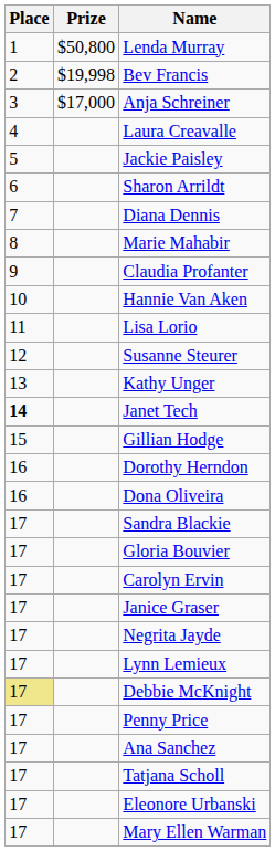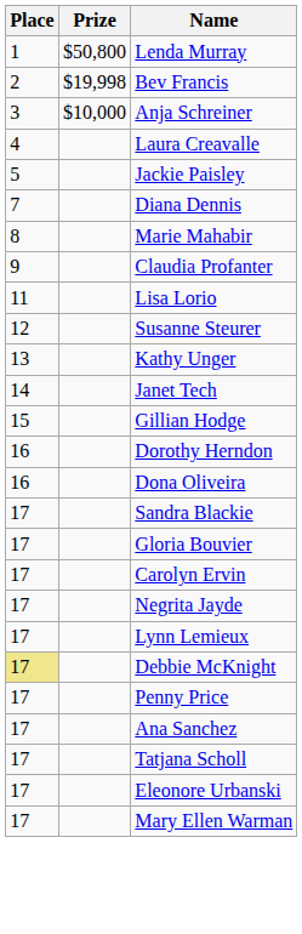Anja Schreiner | Prize: $17,000 -> $10,000
- row: 6 | Sharon Arrildt
- row: 10 | Hannie Van Aken
Janet Tech | Place: bold -> normal
- row: 17 | Janice Graser
